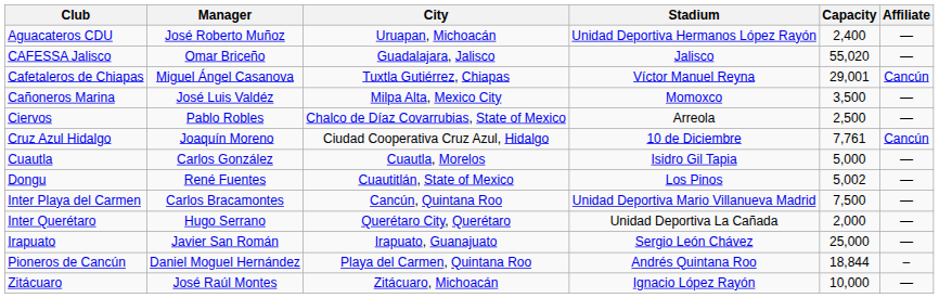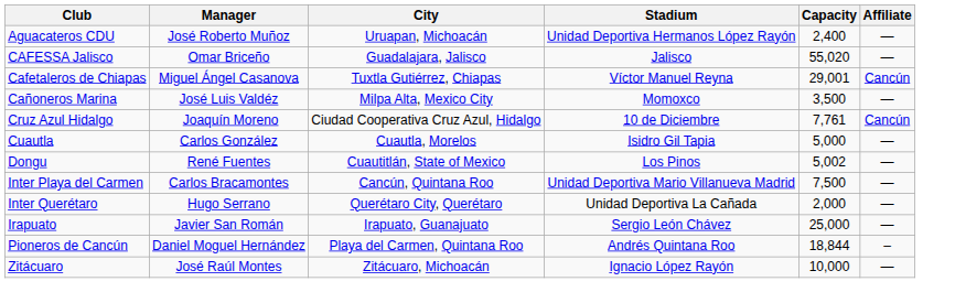- row: Ciervos | Pablo Robles | Chalco de Díaz Covarrubias, State of Mexico | Arreola | 2,500 | —
